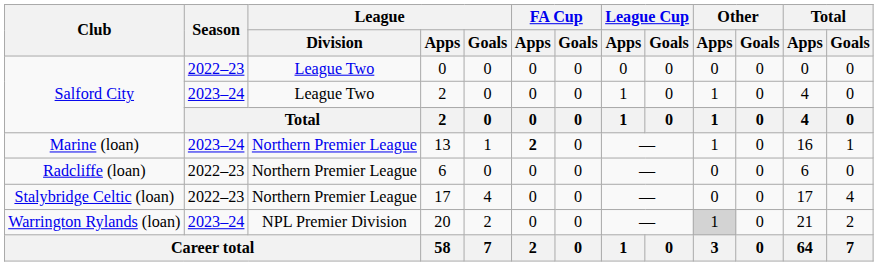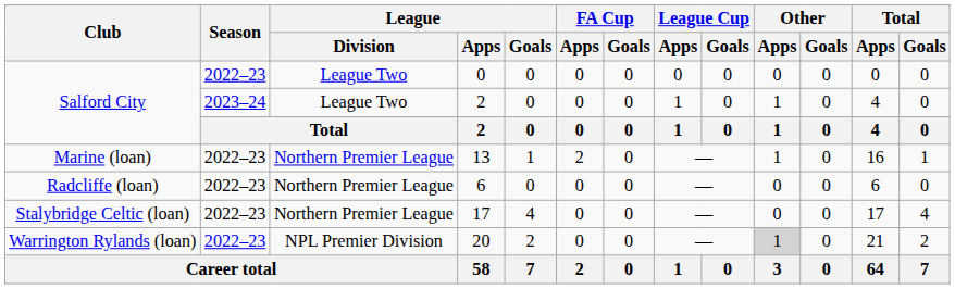13 | Season: 2023–24 -> 2022–23
13 | FA Cup / Apps: bold -> normal
20 | Season: 2023–24 -> 2022–23
